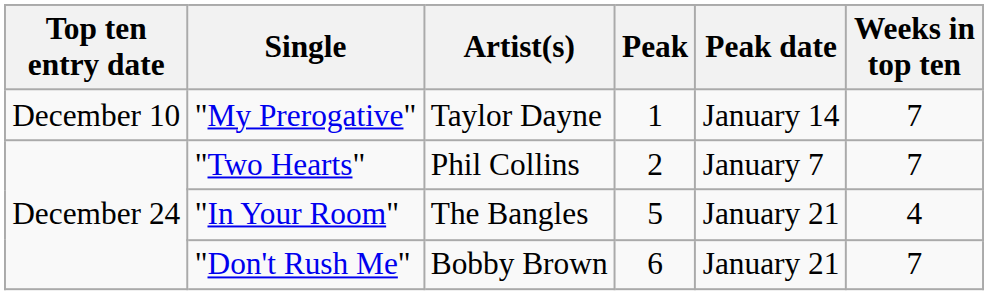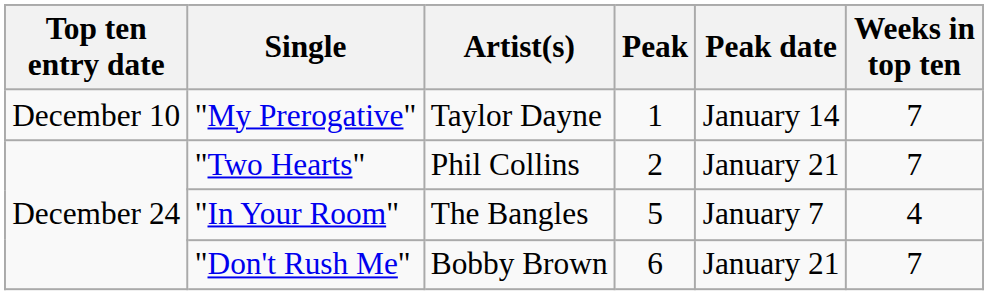"Two Hearts" | Peak date: January 7 -> January 21
"In Your Room" | Peak date: January 21 -> January 7
